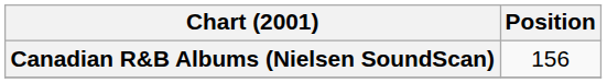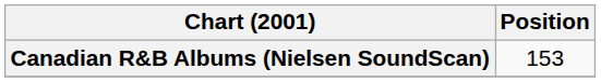Canadian R&B Albums (Nielsen SoundScan) | Position: 156 -> 153
